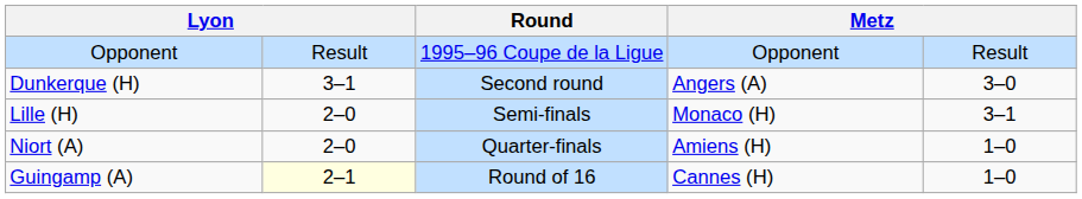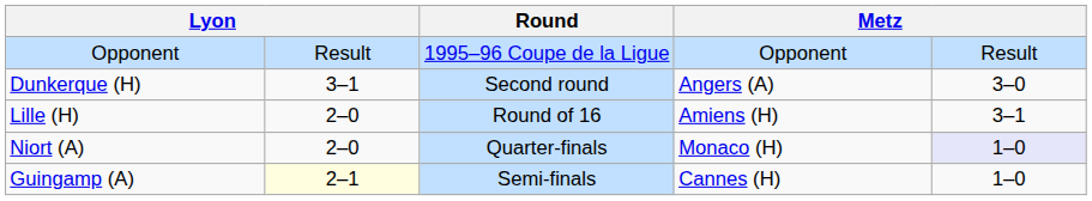Lille (H) | Round: Semi-finals -> Round of 16
Lille (H) | column 4: Monaco (H) -> Amiens (H)
Niort (A) | column 4: Amiens (H) -> Monaco (H)
Niort (A) | column 5: no background -> lavender background
Guingamp (A) | Round: Round of 16 -> Semi-finals
